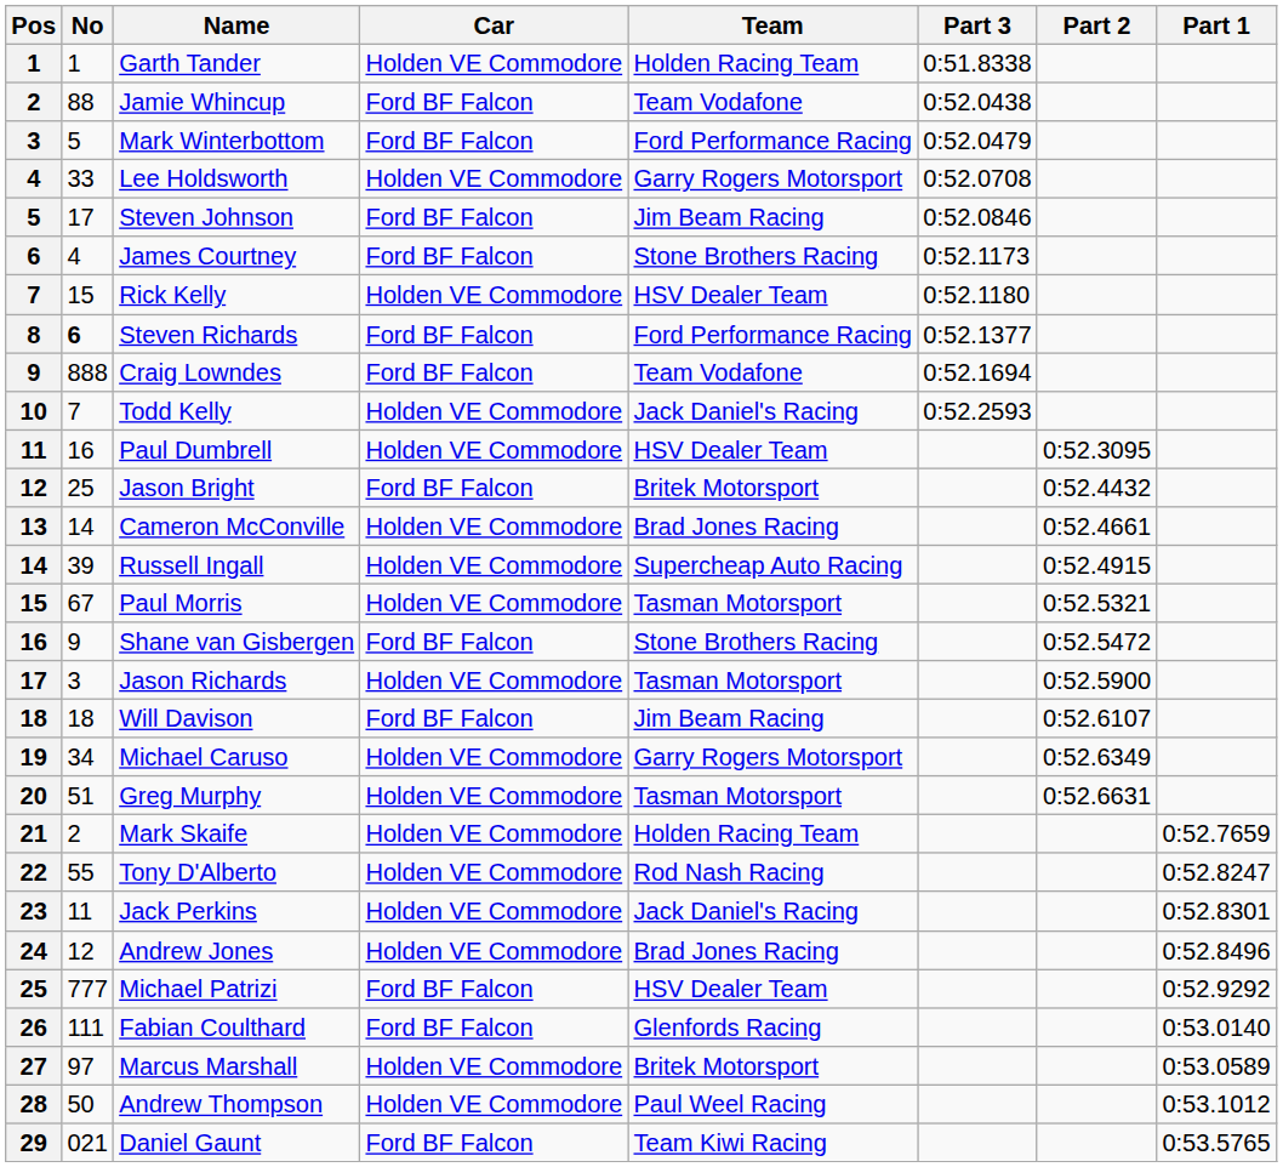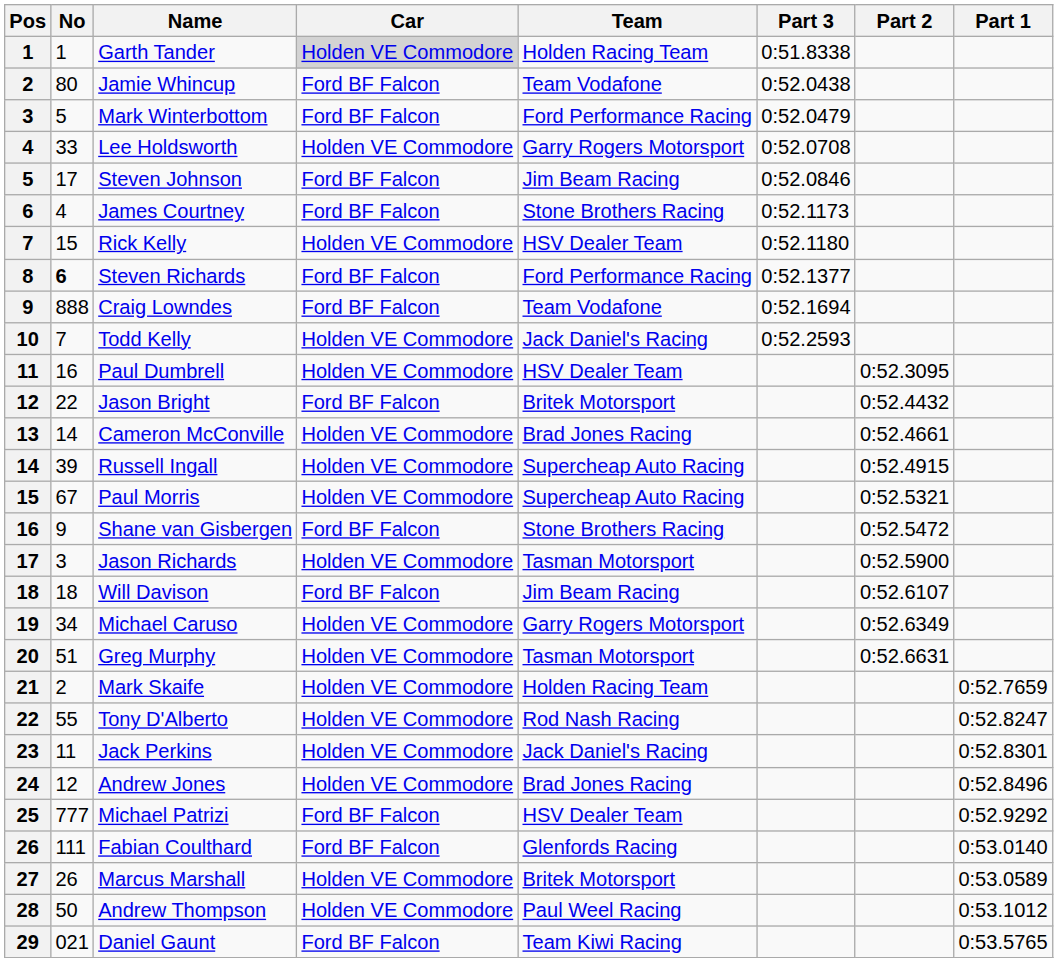Garth Tander | Car: no background -> lightgrey background
Jamie Whincup | No: 88 -> 80
Jason Bright | No: 25 -> 22
Paul Morris | Team: Tasman Motorsport -> Supercheap Auto Racing
Marcus Marshall | No: 97 -> 26
